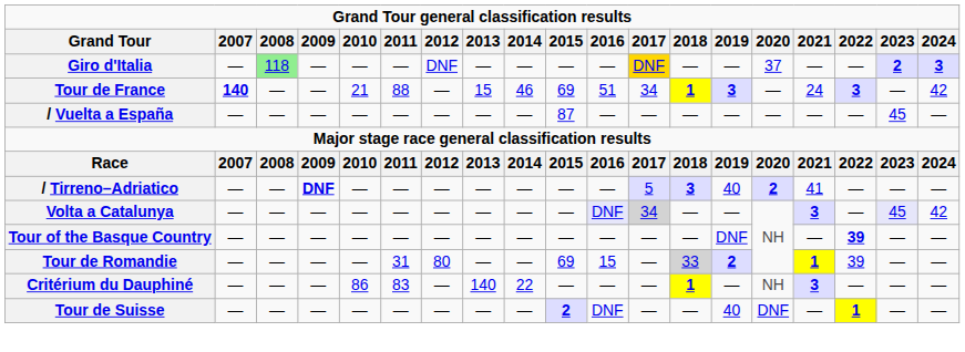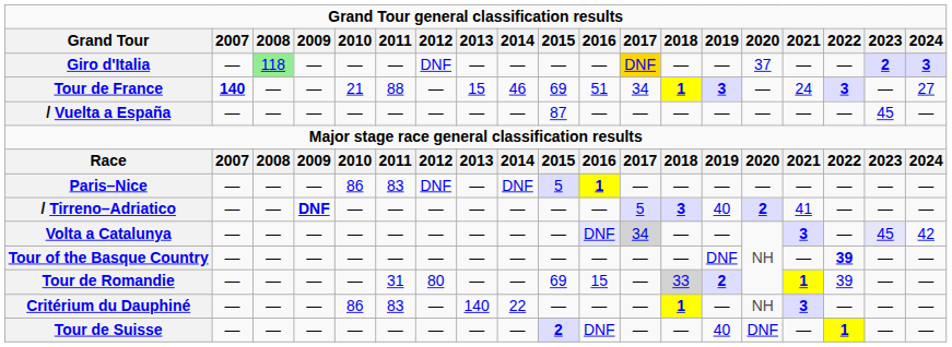Tour de France | 2024: 42 -> 27
+ row: Paris–Nice | — | — | — | 86 | 83 | DNF | — | DNF | 5 | 1 | — | — | — | — | — | — | — | —
